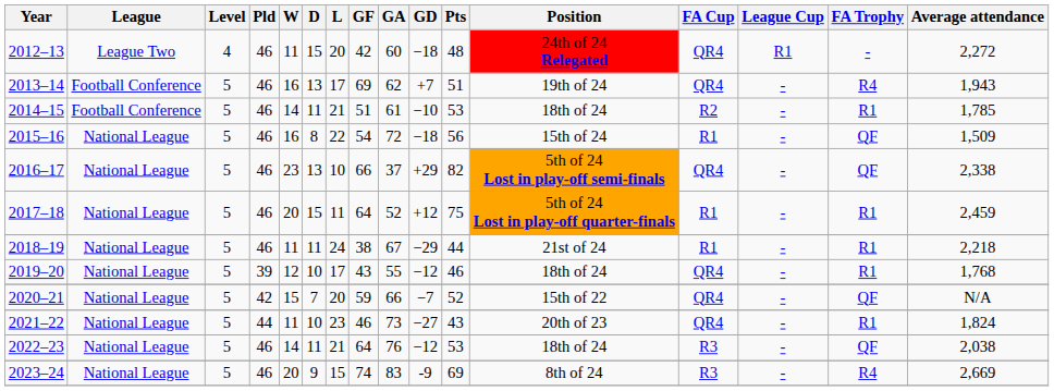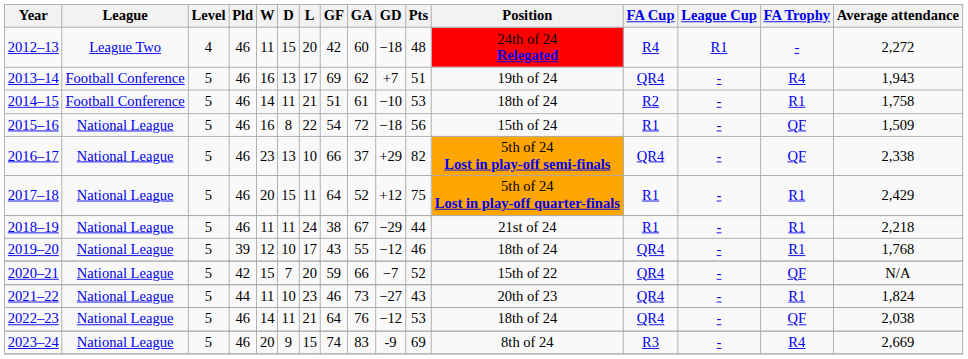2012–13 | FA Cup: QR4 -> R4
2014–15 | Average attendance: 1,785 -> 1,758
2017–18 | Average attendance: 2,459 -> 2,429
2022–23 | FA Cup: R3 -> QR4
